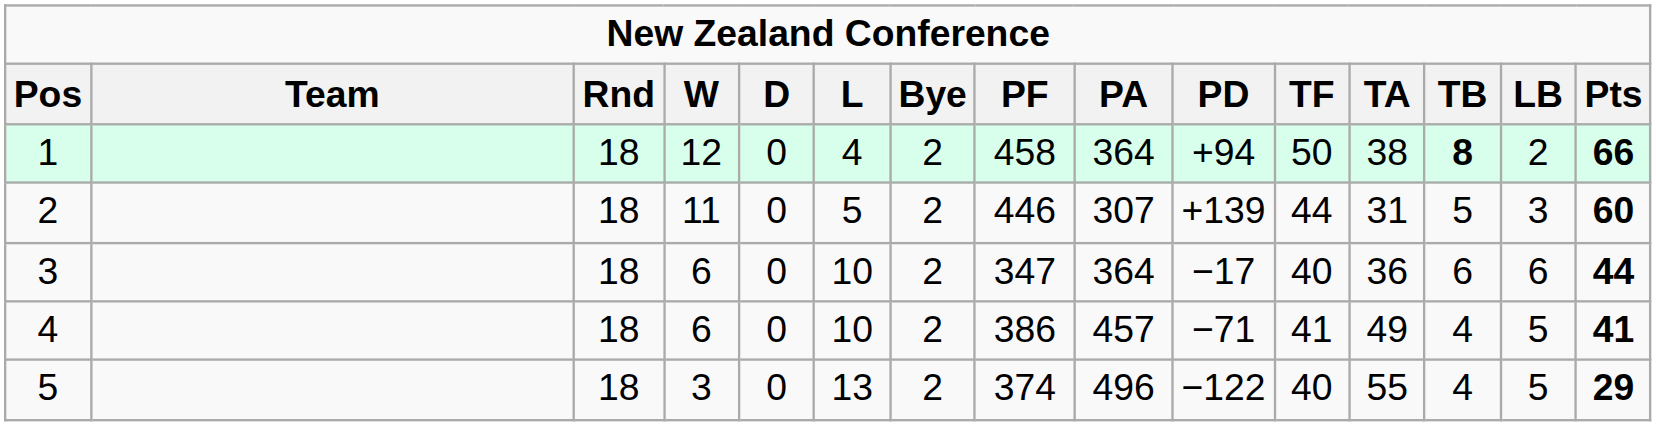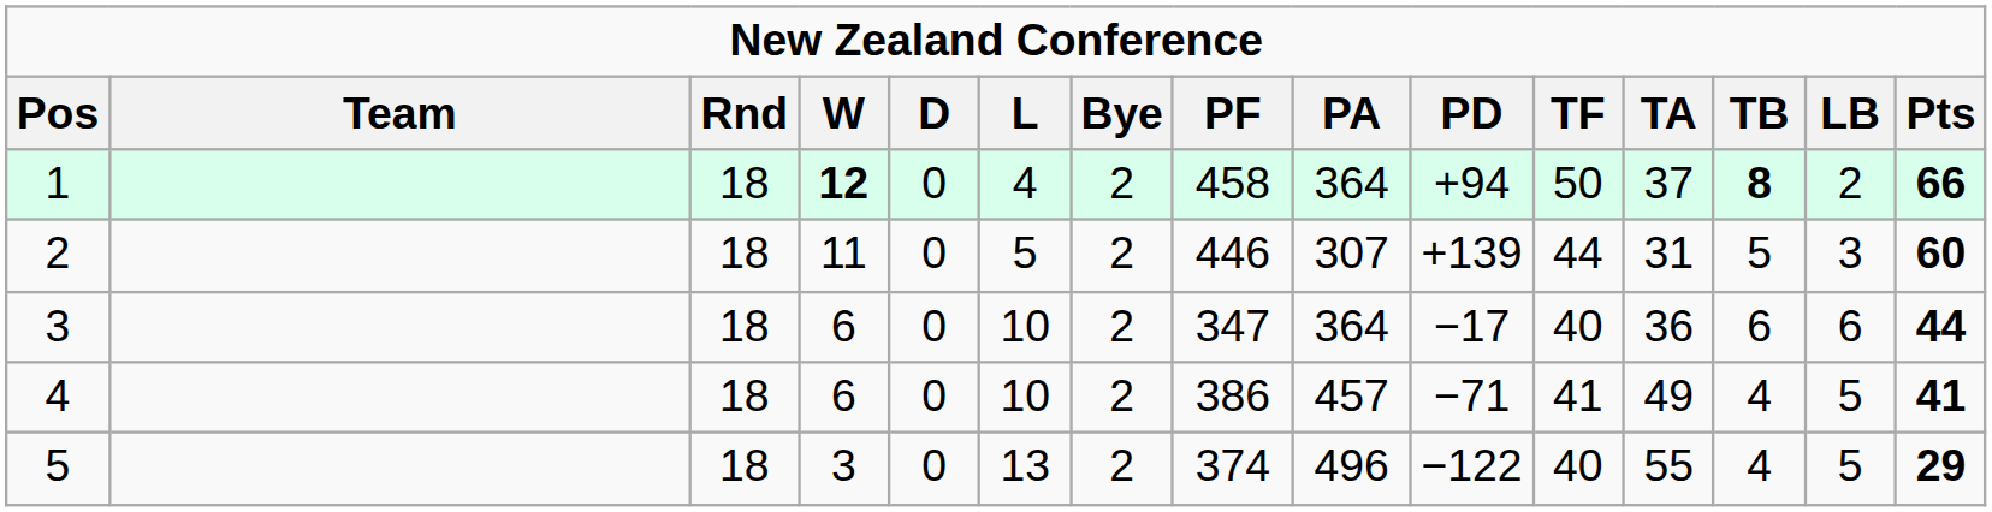1 | column 4: normal -> bold
1 | column 12: 38 -> 37
